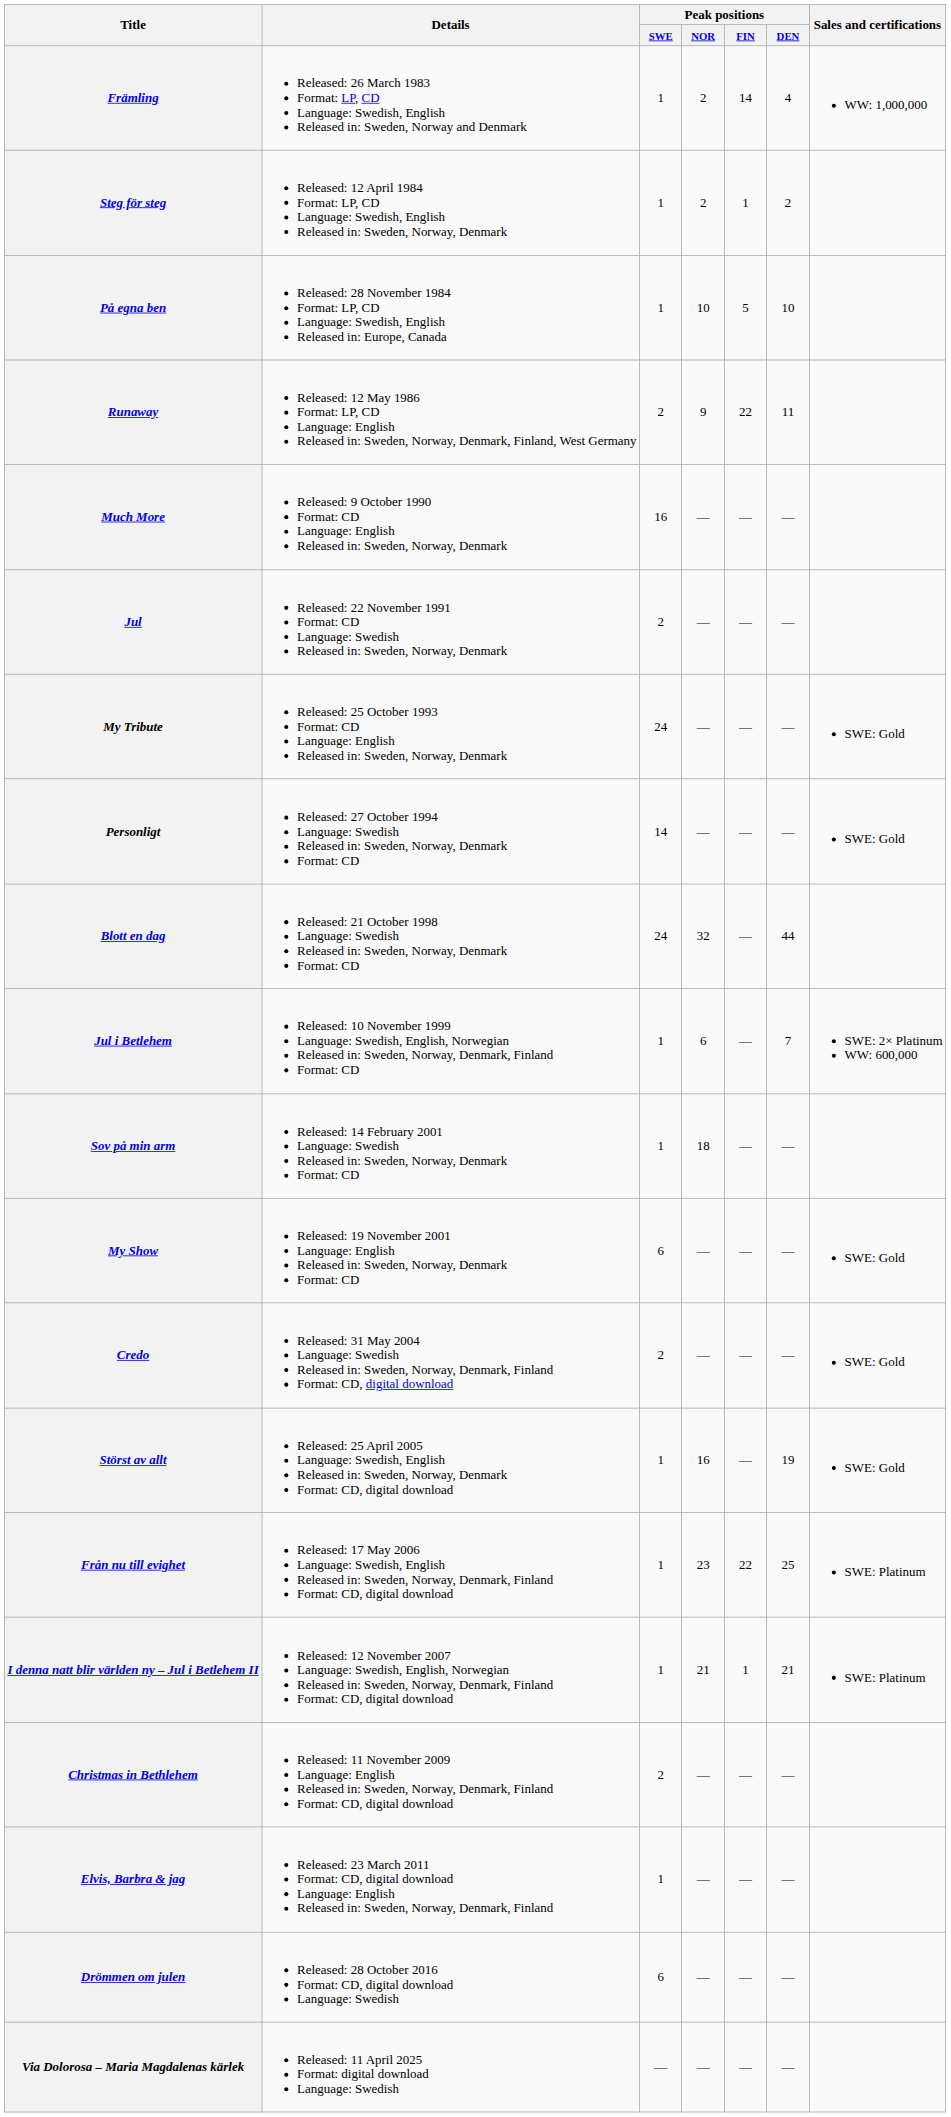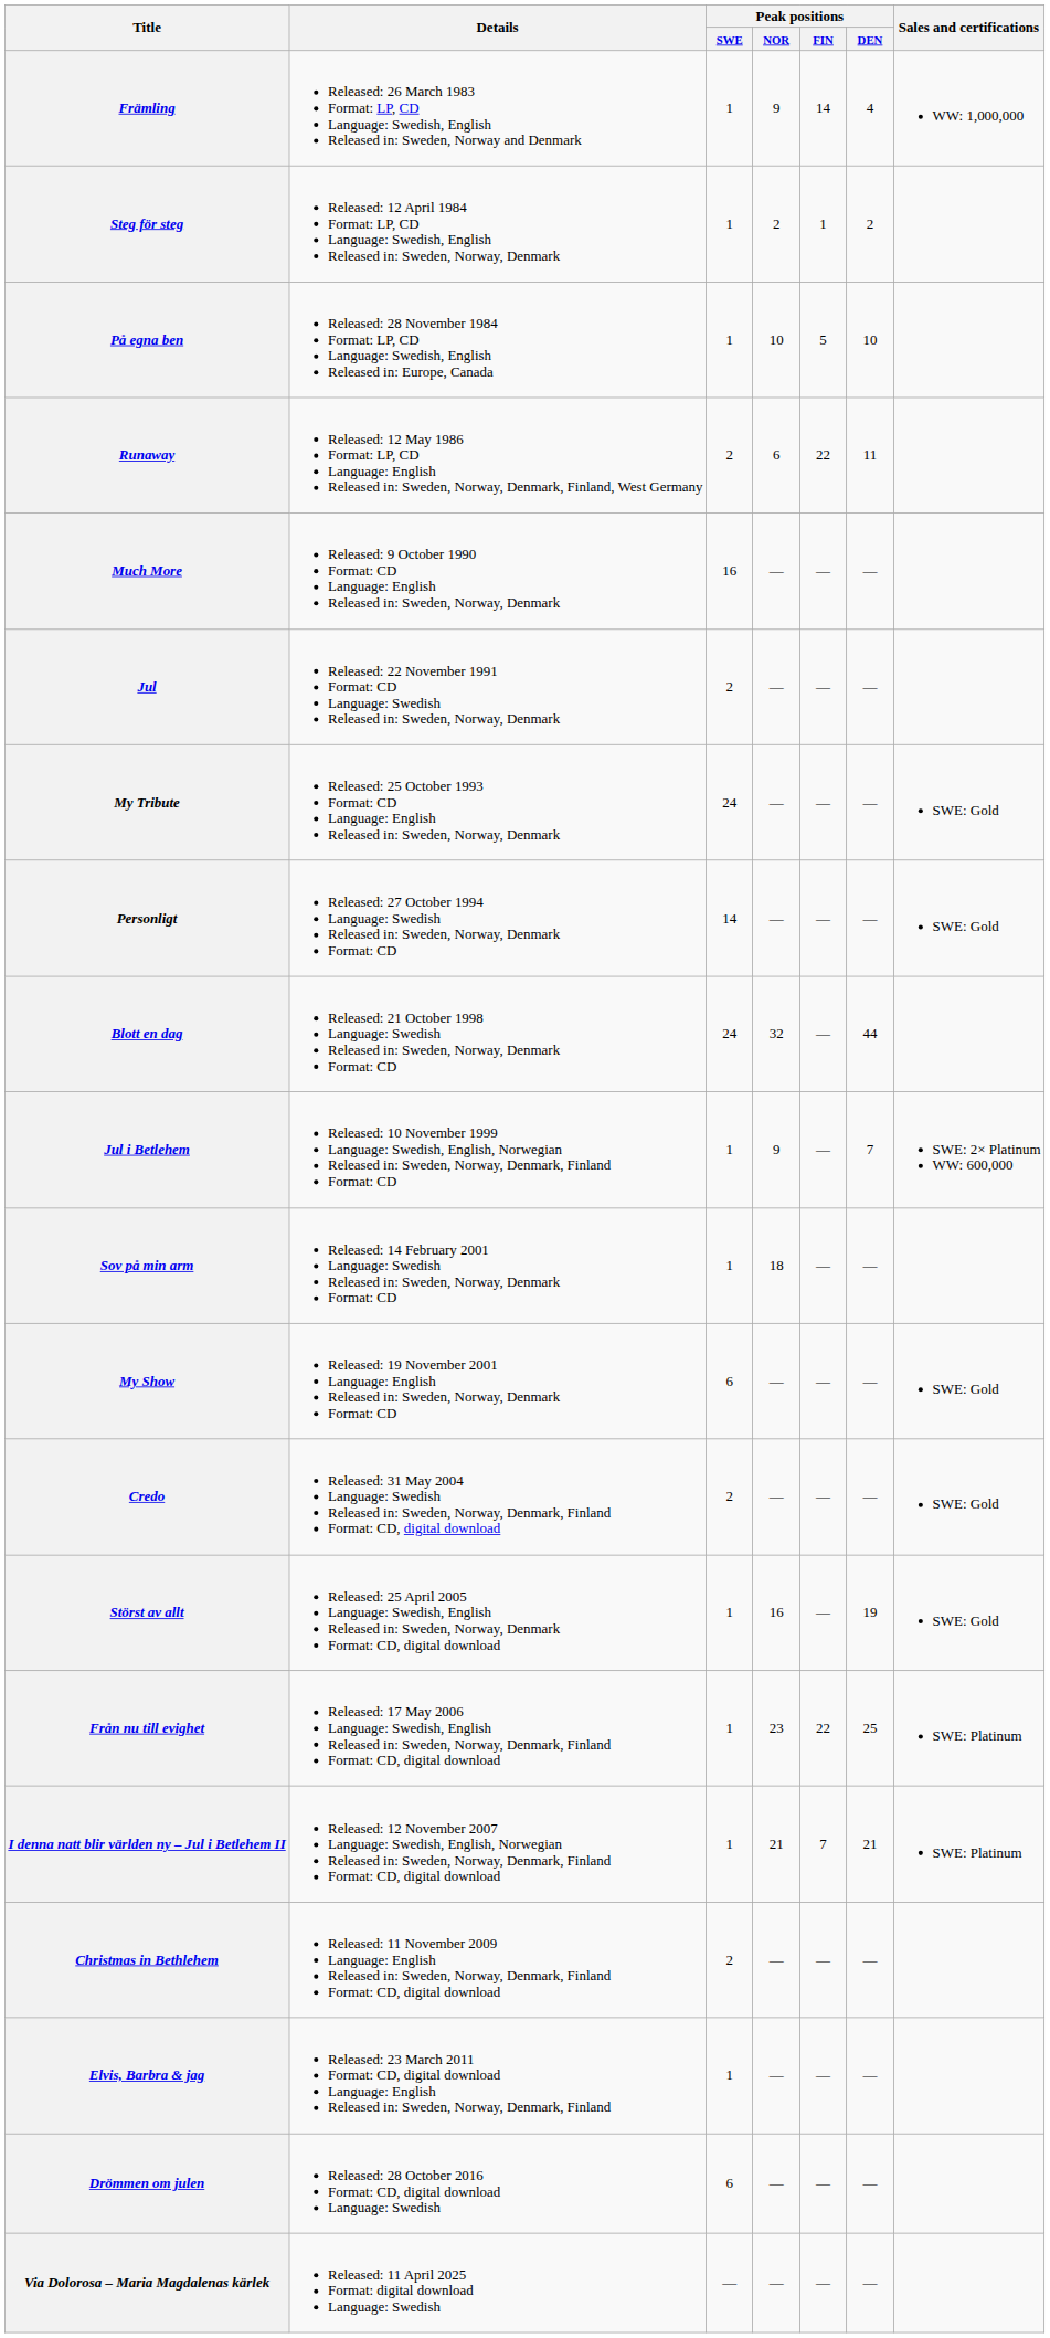Främling | Peak positions / NOR: 2 -> 9
Runaway | Peak positions / NOR: 9 -> 6
Jul i Betlehem | Peak positions / NOR: 6 -> 9
I denna natt blir världen ny – Jul i Betlehem II | Peak positions / FIN: 1 -> 7
